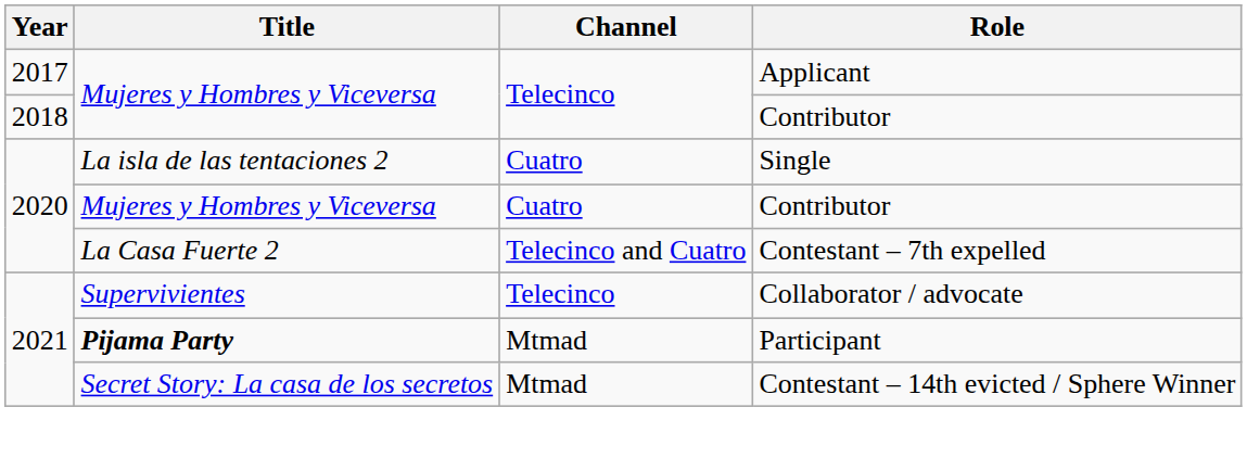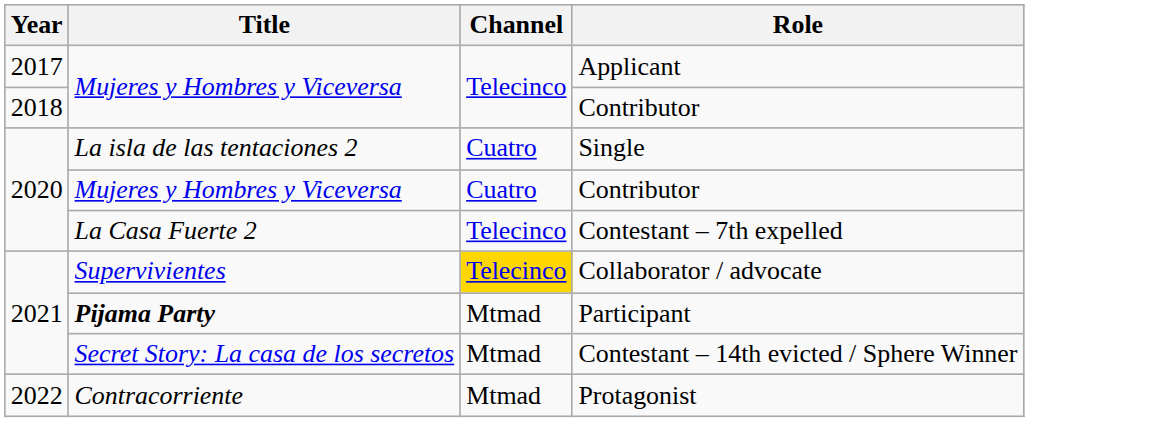Contestant – 7th expelled | Channel: Telecinco and Cuatro -> Telecinco
Collaborator / advocate | Channel: no background -> gold background
+ row: 2022 | Contracorriente | Mtmad | Protagonist
